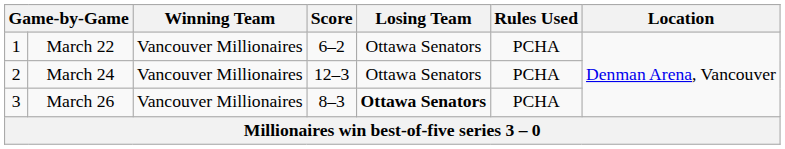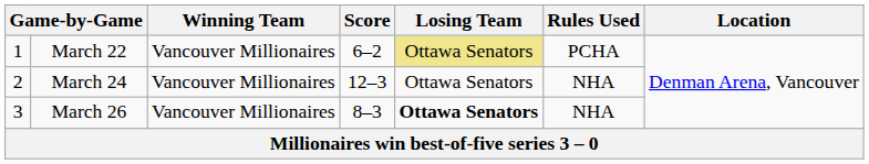March 22 | Losing Team: no background -> khaki background
March 24 | Rules Used: PCHA -> NHA
March 26 | Rules Used: PCHA -> NHA
